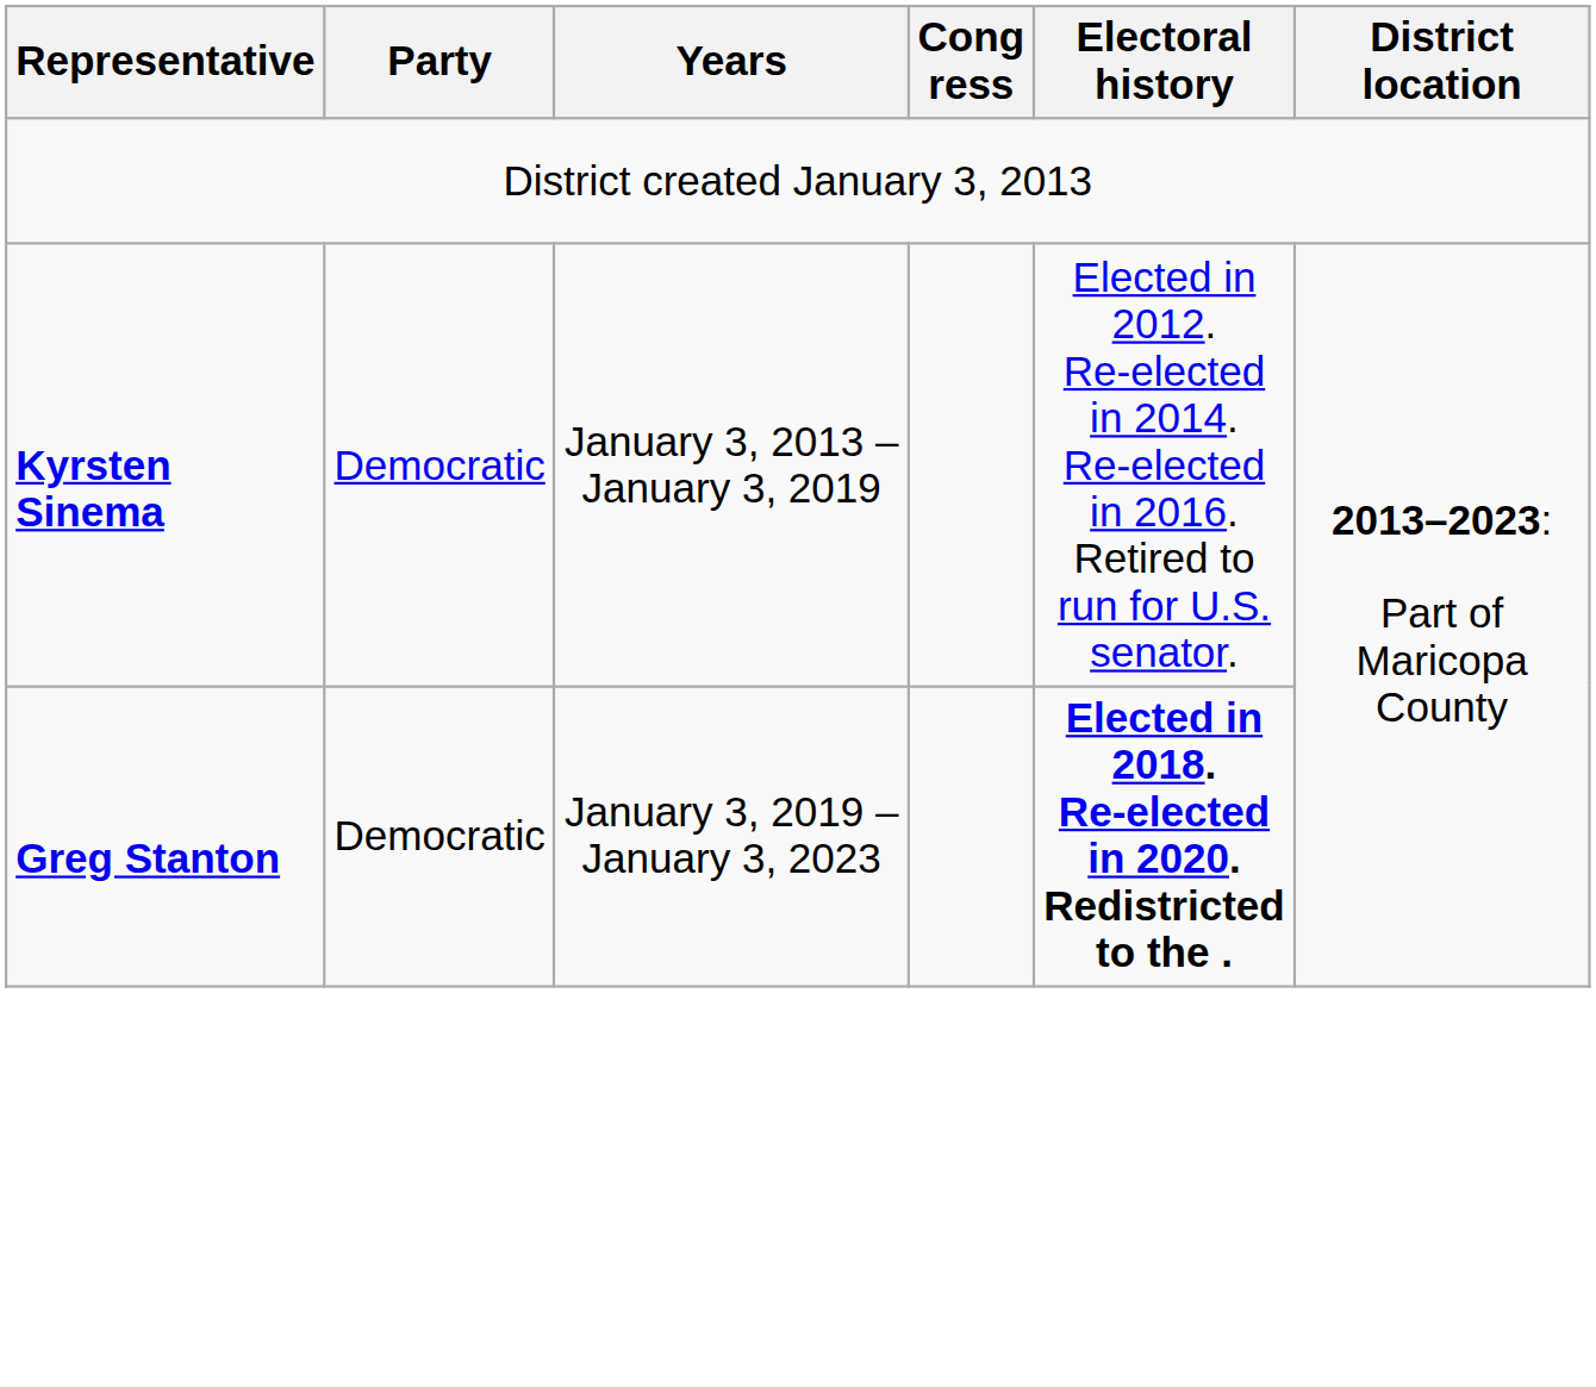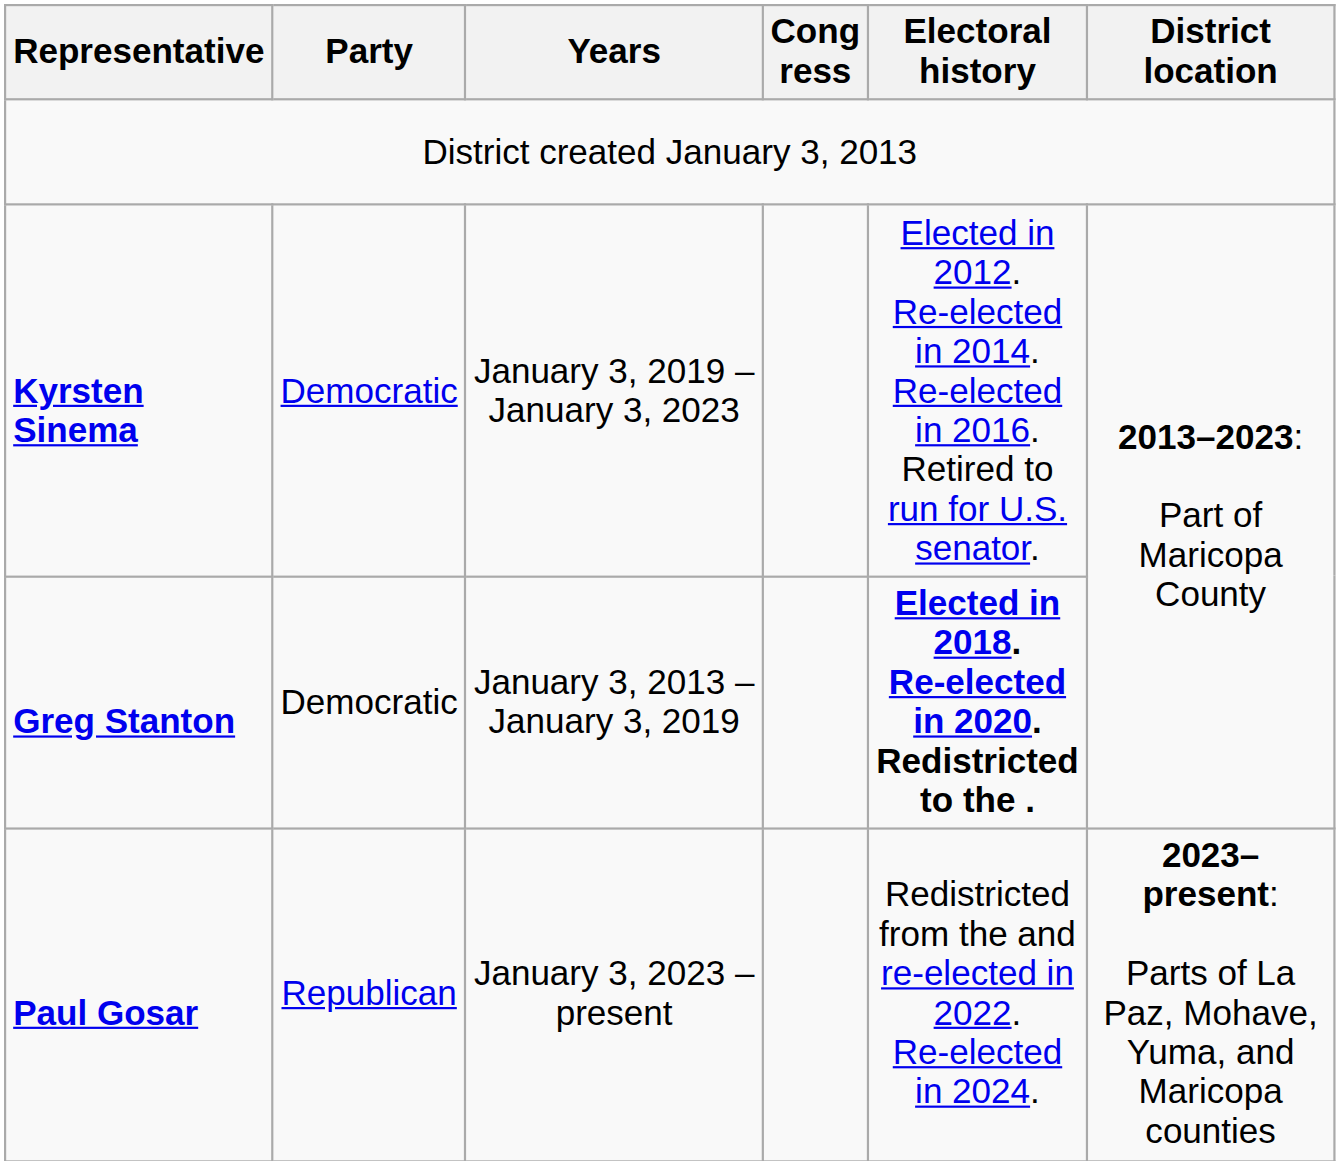Kyrsten Sinema | Years: January 3, 2013 – January 3, 2019 -> January 3, 2019 – January 3, 2023
Greg Stanton | Years: January 3, 2019 – January 3, 2023 -> January 3, 2013 – January 3, 2019
+ row: Paul Gosar | Republican | January 3, 2023 – present | Redistricted from the and re-elected in 2022. Re-elected in 2024. | 2023–present: Parts of La Paz, Mohave, Yuma, and Maricopa counties
